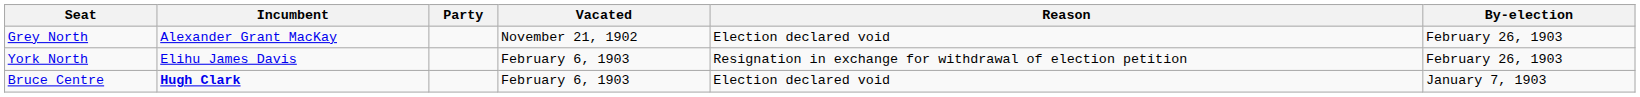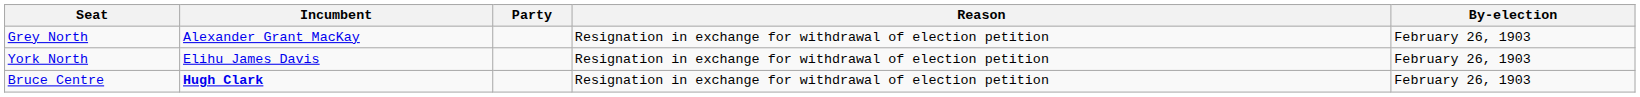- column: Vacated | November 21, 1902 | February 6, 1903 | February 6, 1903
Grey North | Reason: Election declared void -> Resignation in exchange for withdrawal of election petition
Bruce Centre | Reason: Election declared void -> Resignation in exchange for withdrawal of election petition
Bruce Centre | By-election: January 7, 1903 -> February 26, 1903
